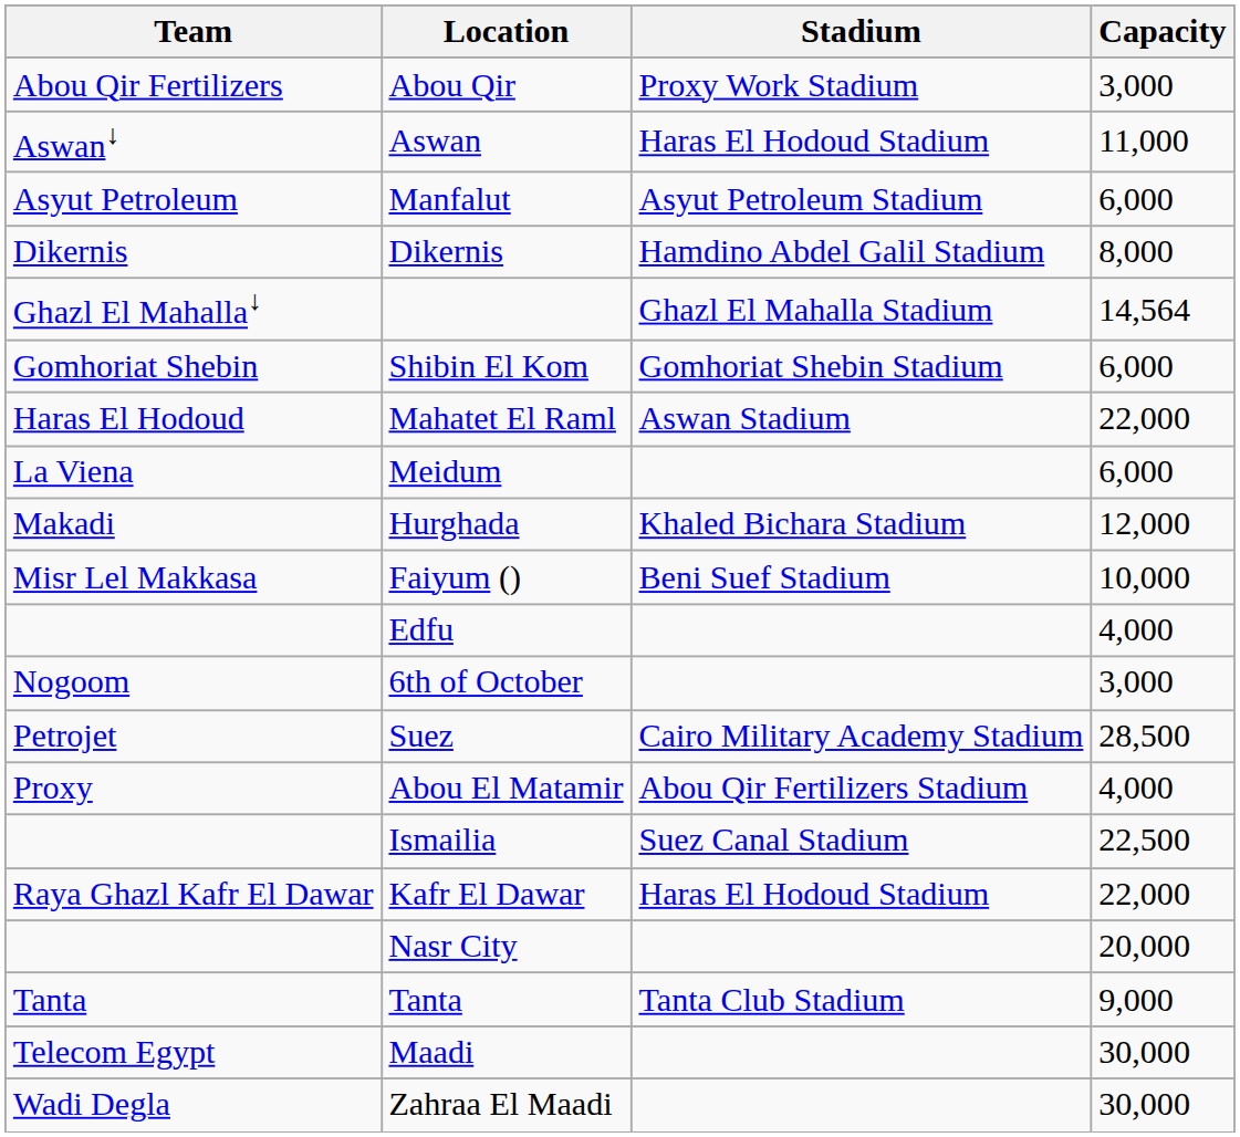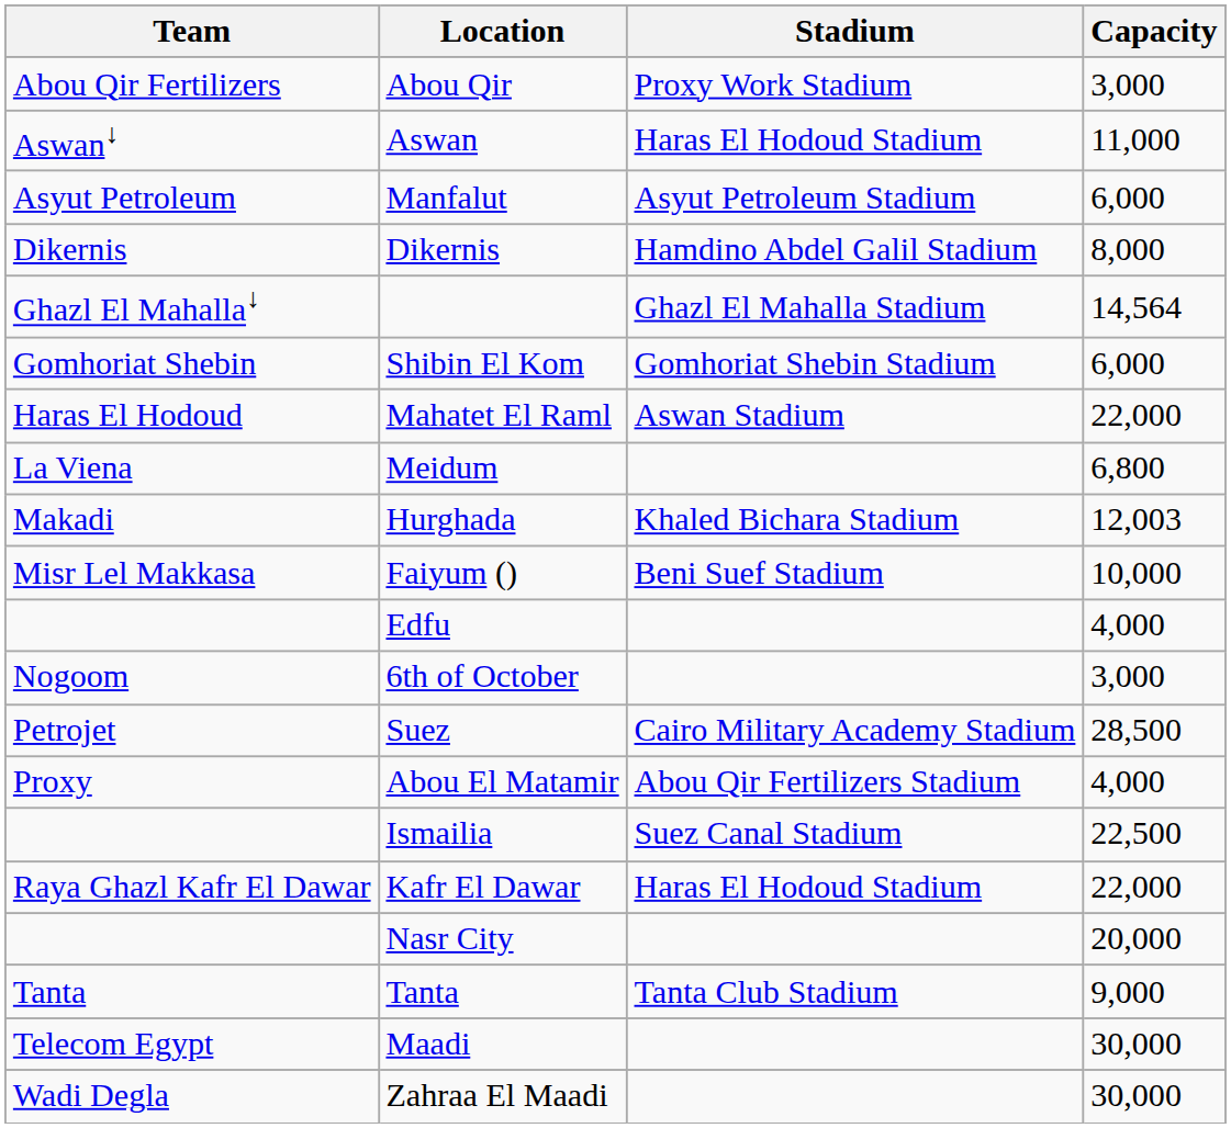Meidum | Capacity: 6,000 -> 6,800
Hurghada | Capacity: 12,000 -> 12,003
